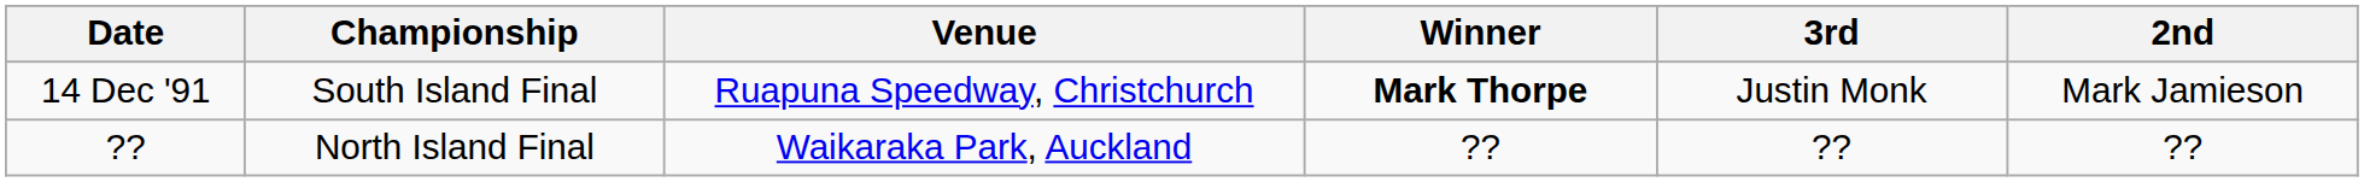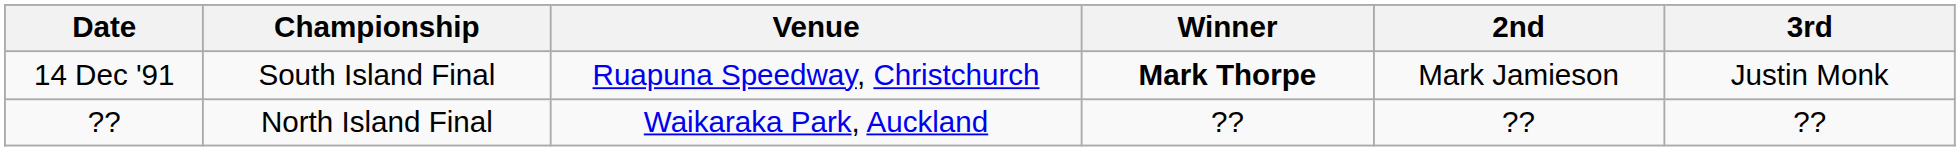columns swapped: 2nd <-> 3rd
